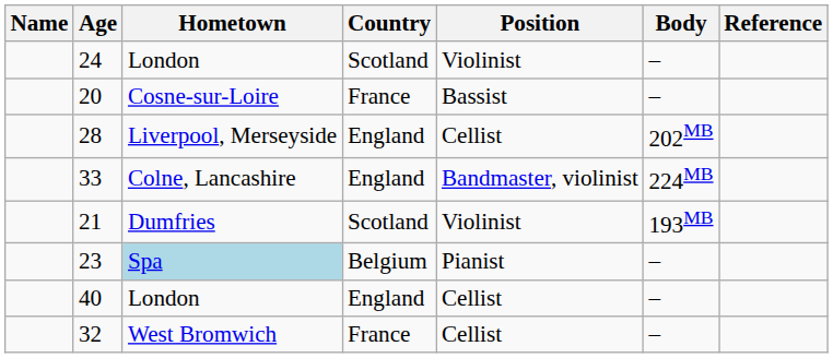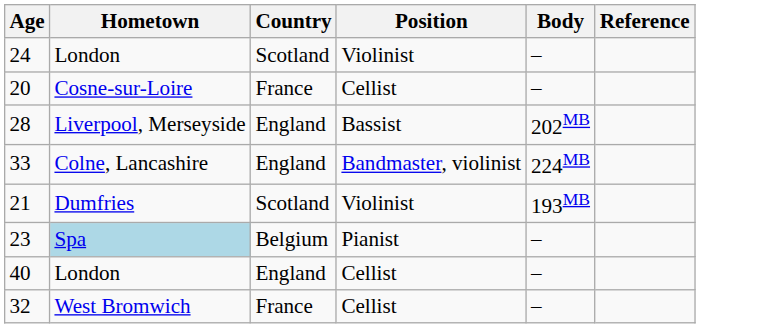- column: Name
20 | Position: Bassist -> Cellist
28 | Position: Cellist -> Bassist
